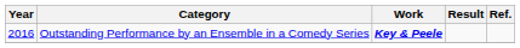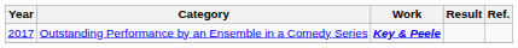Outstanding Performance by an Ensemble in a Comedy Series | Year: 2016 -> 2017
